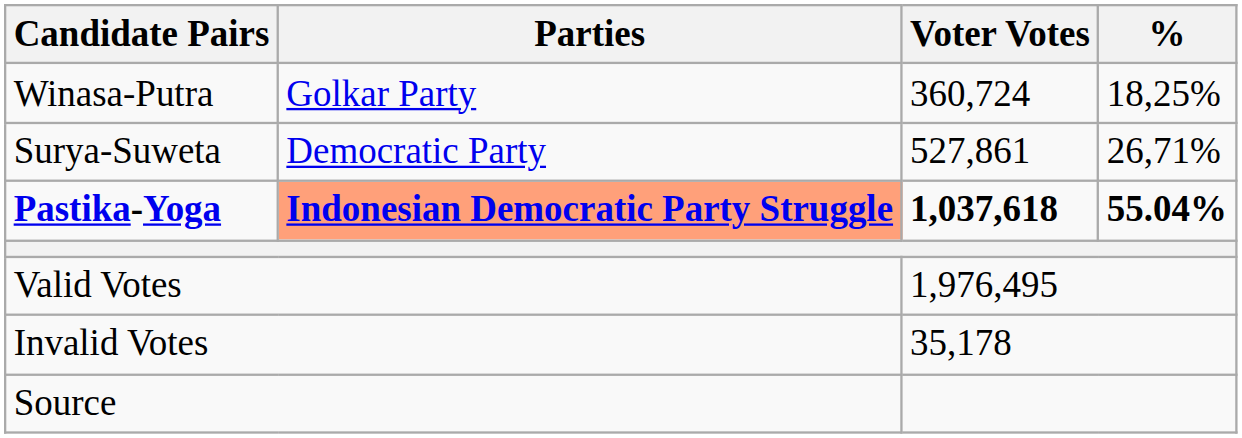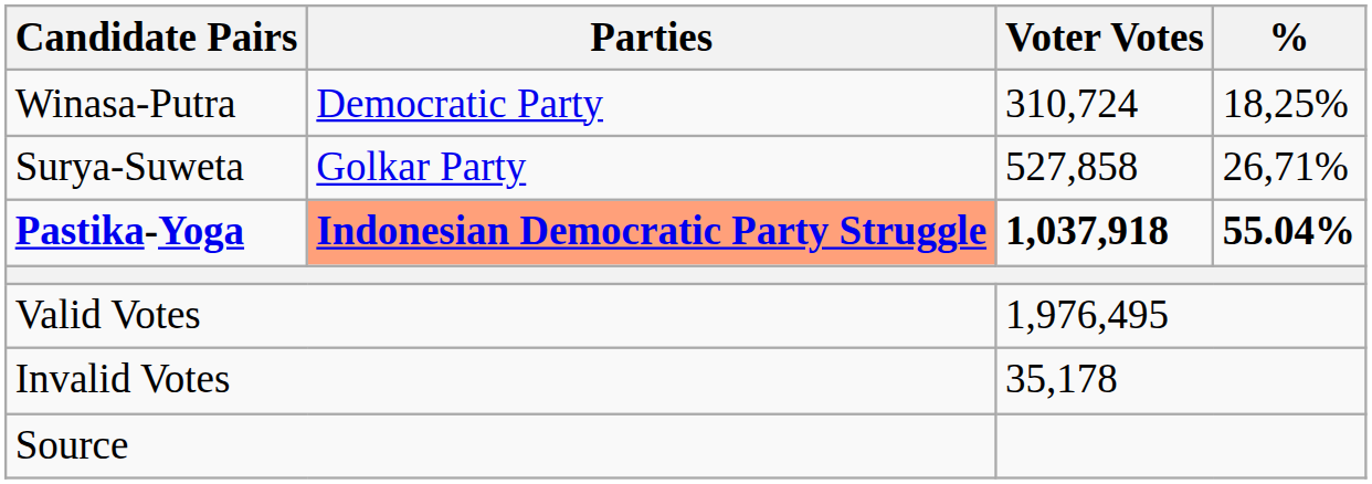Winasa-Putra | Parties: Golkar Party -> Democratic Party
Winasa-Putra | Voter Votes: 360,724 -> 310,724
Surya-Suweta | Parties: Democratic Party -> Golkar Party
Surya-Suweta | Voter Votes: 527,861 -> 527,858
Pastika-Yoga | Voter Votes: 1,037,618 -> 1,037,918
